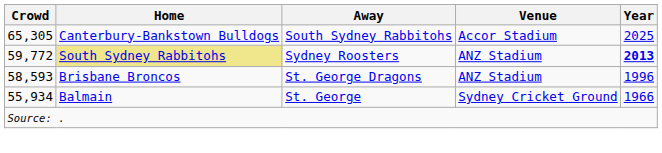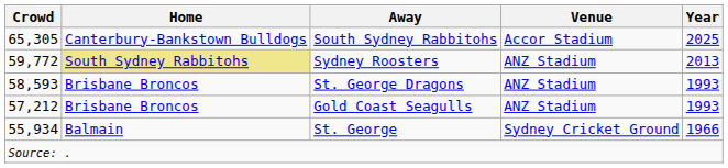Sydney Roosters | Year: bold -> normal
St. George Dragons | Year: 1996 -> 1993
+ row: 57,212 | Brisbane Broncos | Gold Coast Seagulls | ANZ Stadium | 1993
